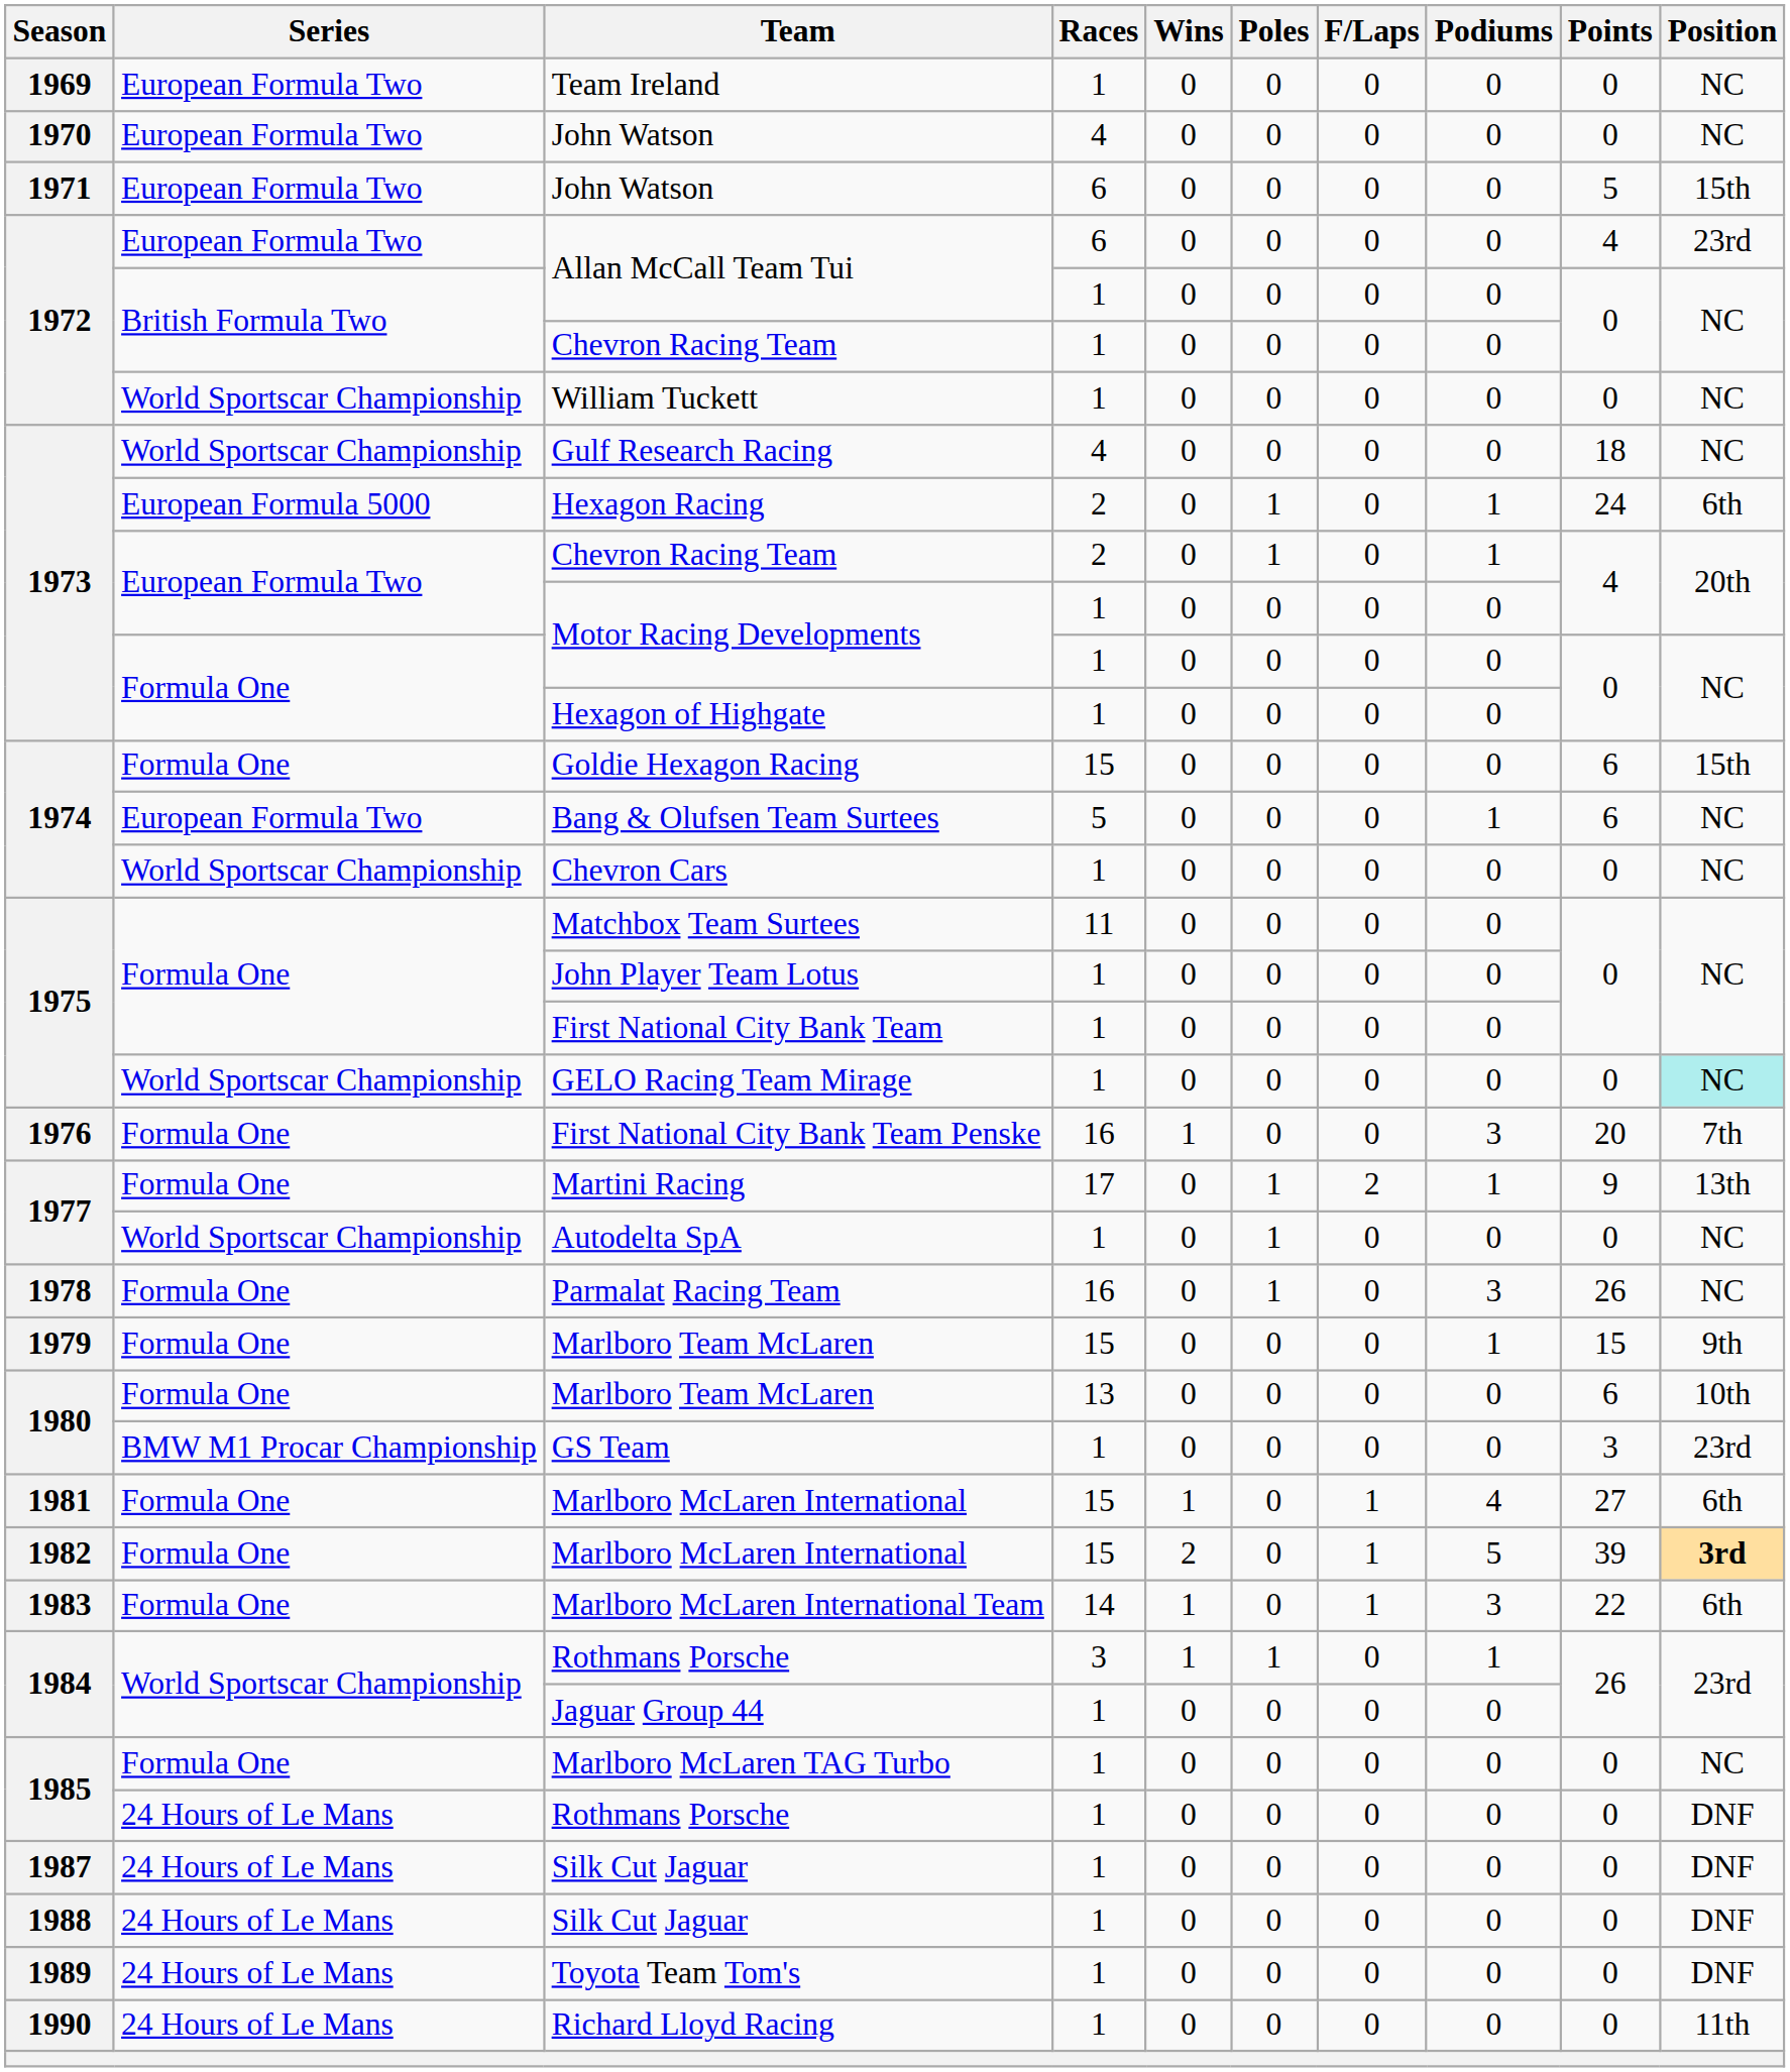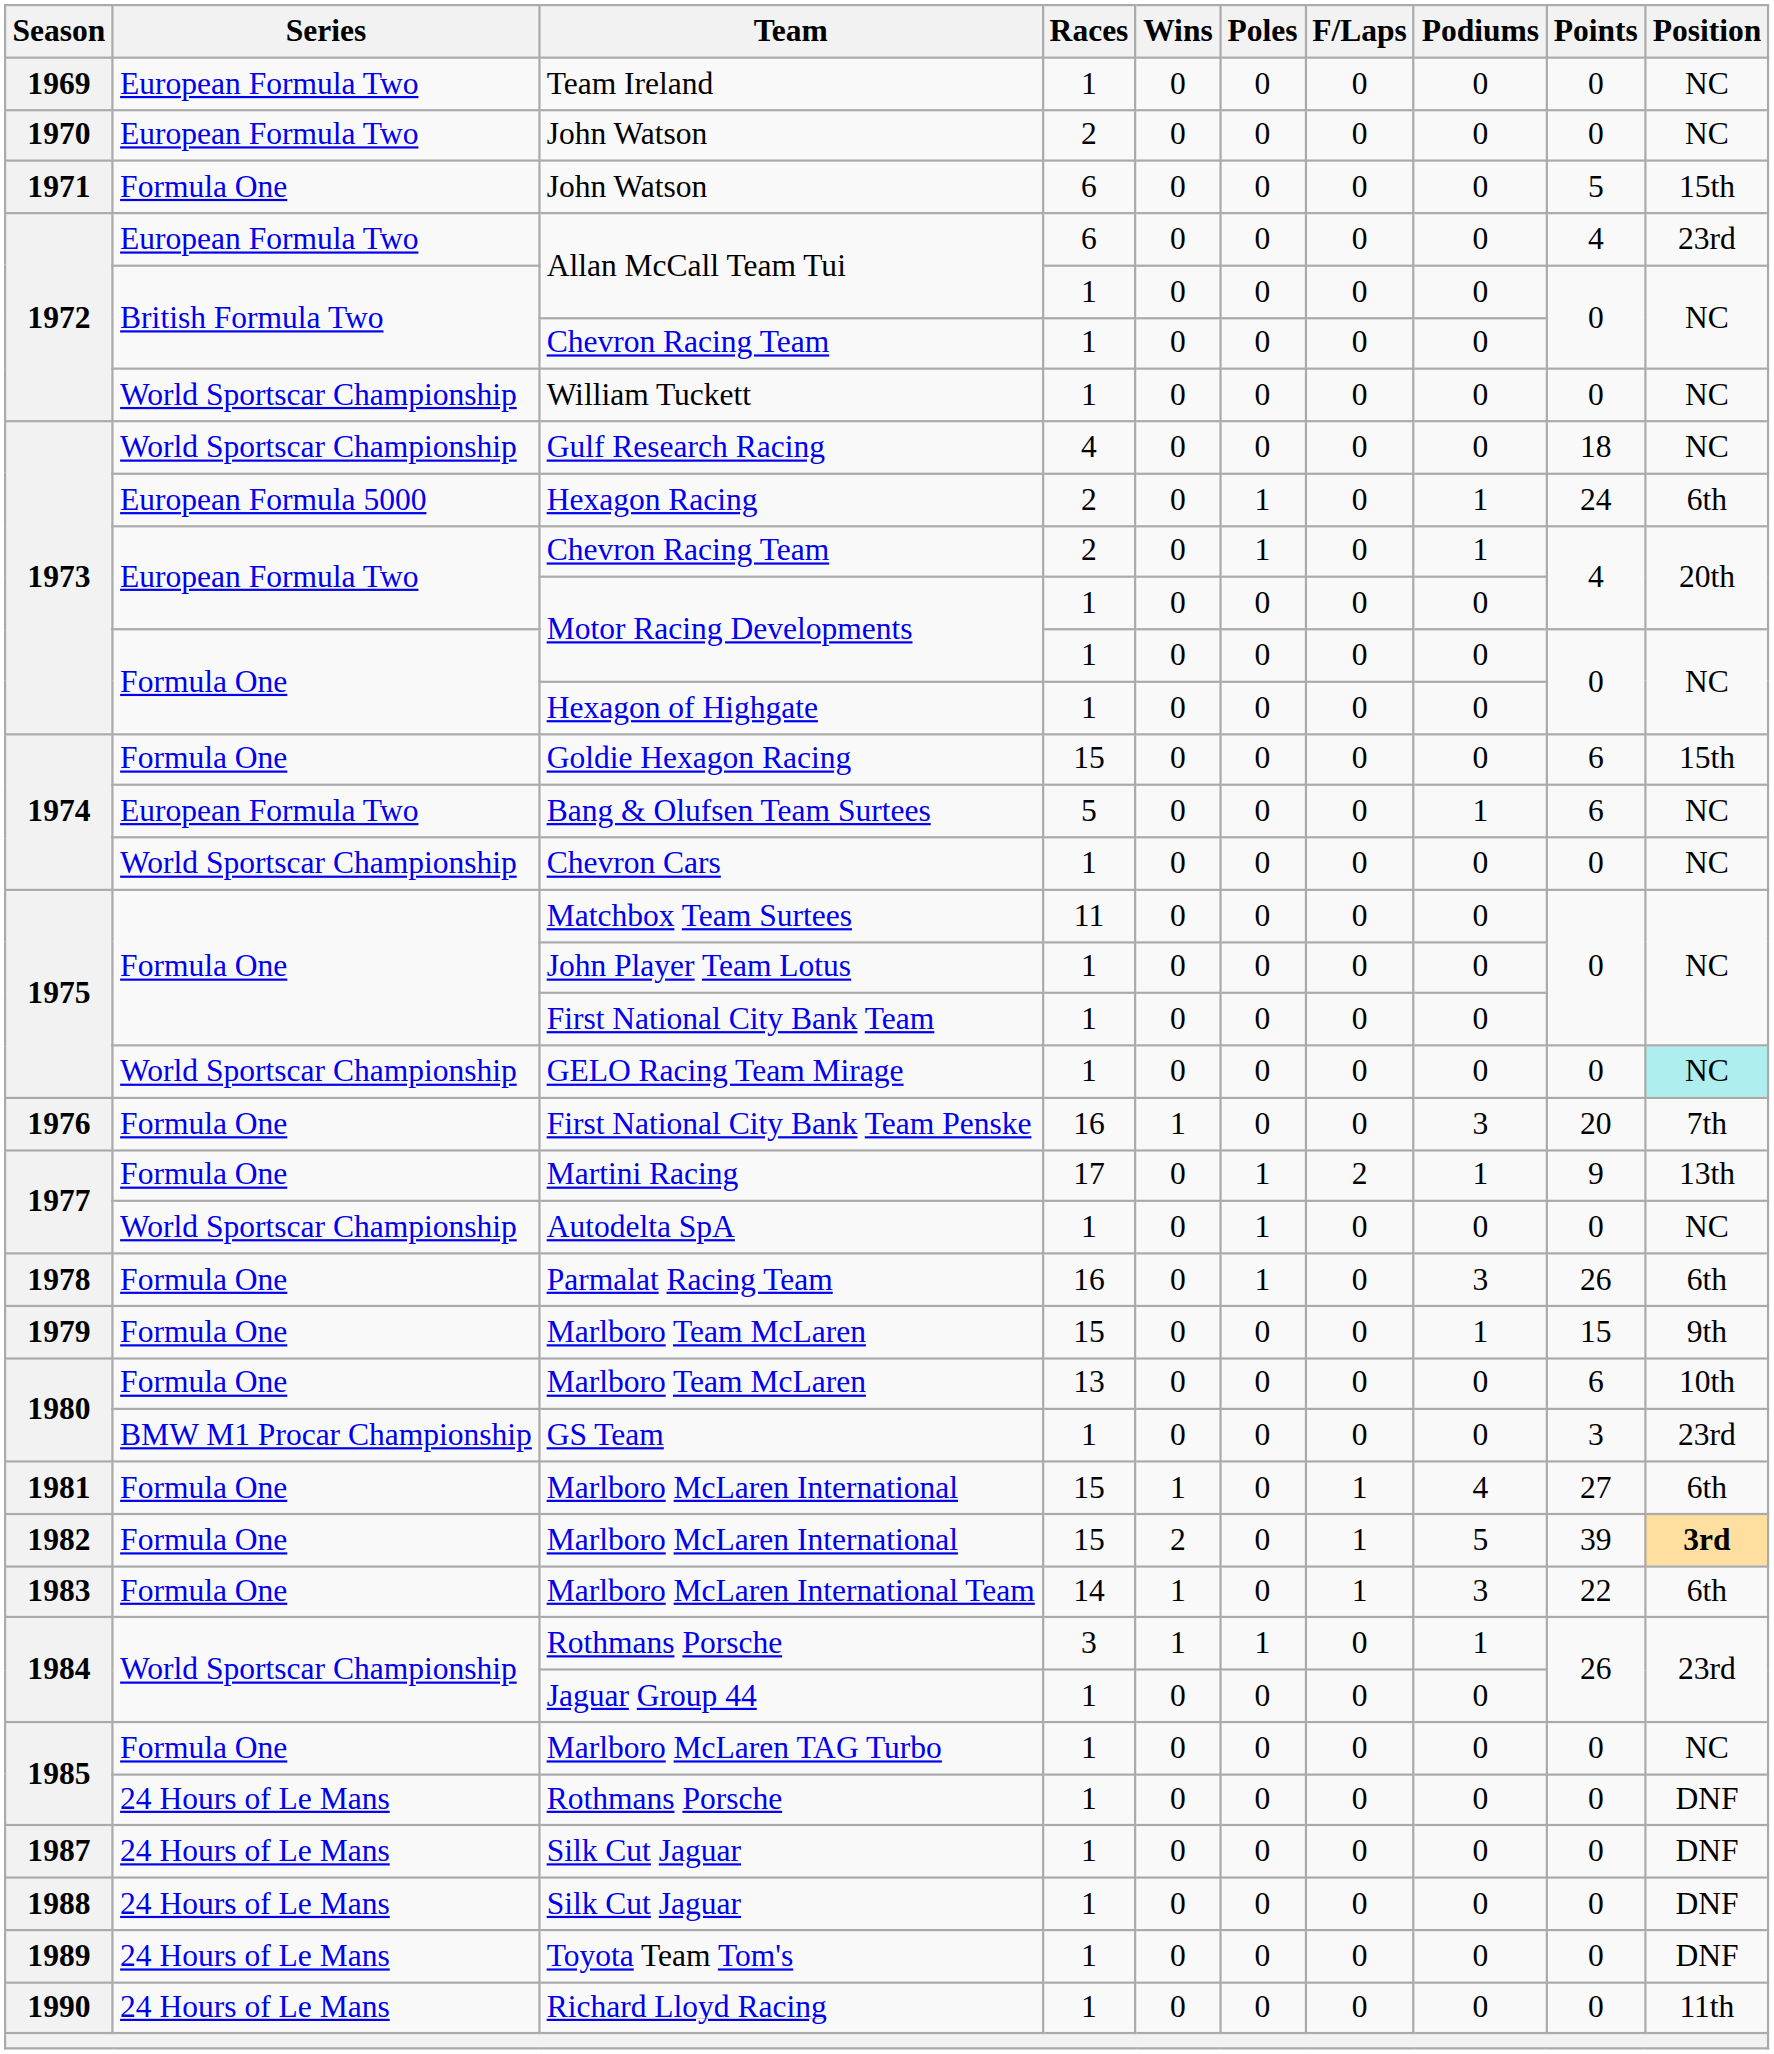1970 / John Watson | Races: 4 -> 2
1971 / John Watson | Series: European Formula Two -> Formula One
Parmalat Racing Team | Position: NC -> 6th
